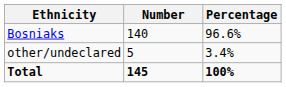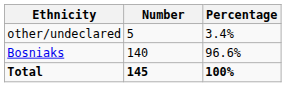rows swapped: Bosniaks <-> other/undeclared
